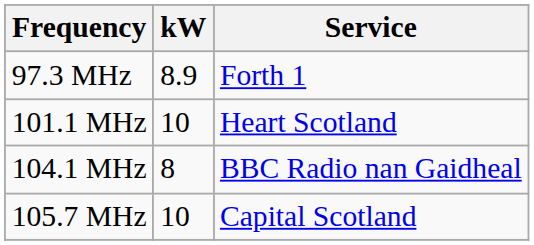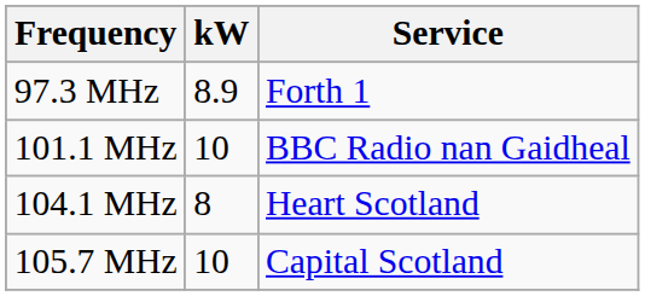101.1 MHz | Service: Heart Scotland -> BBC Radio nan Gaidheal
104.1 MHz | Service: BBC Radio nan Gaidheal -> Heart Scotland
